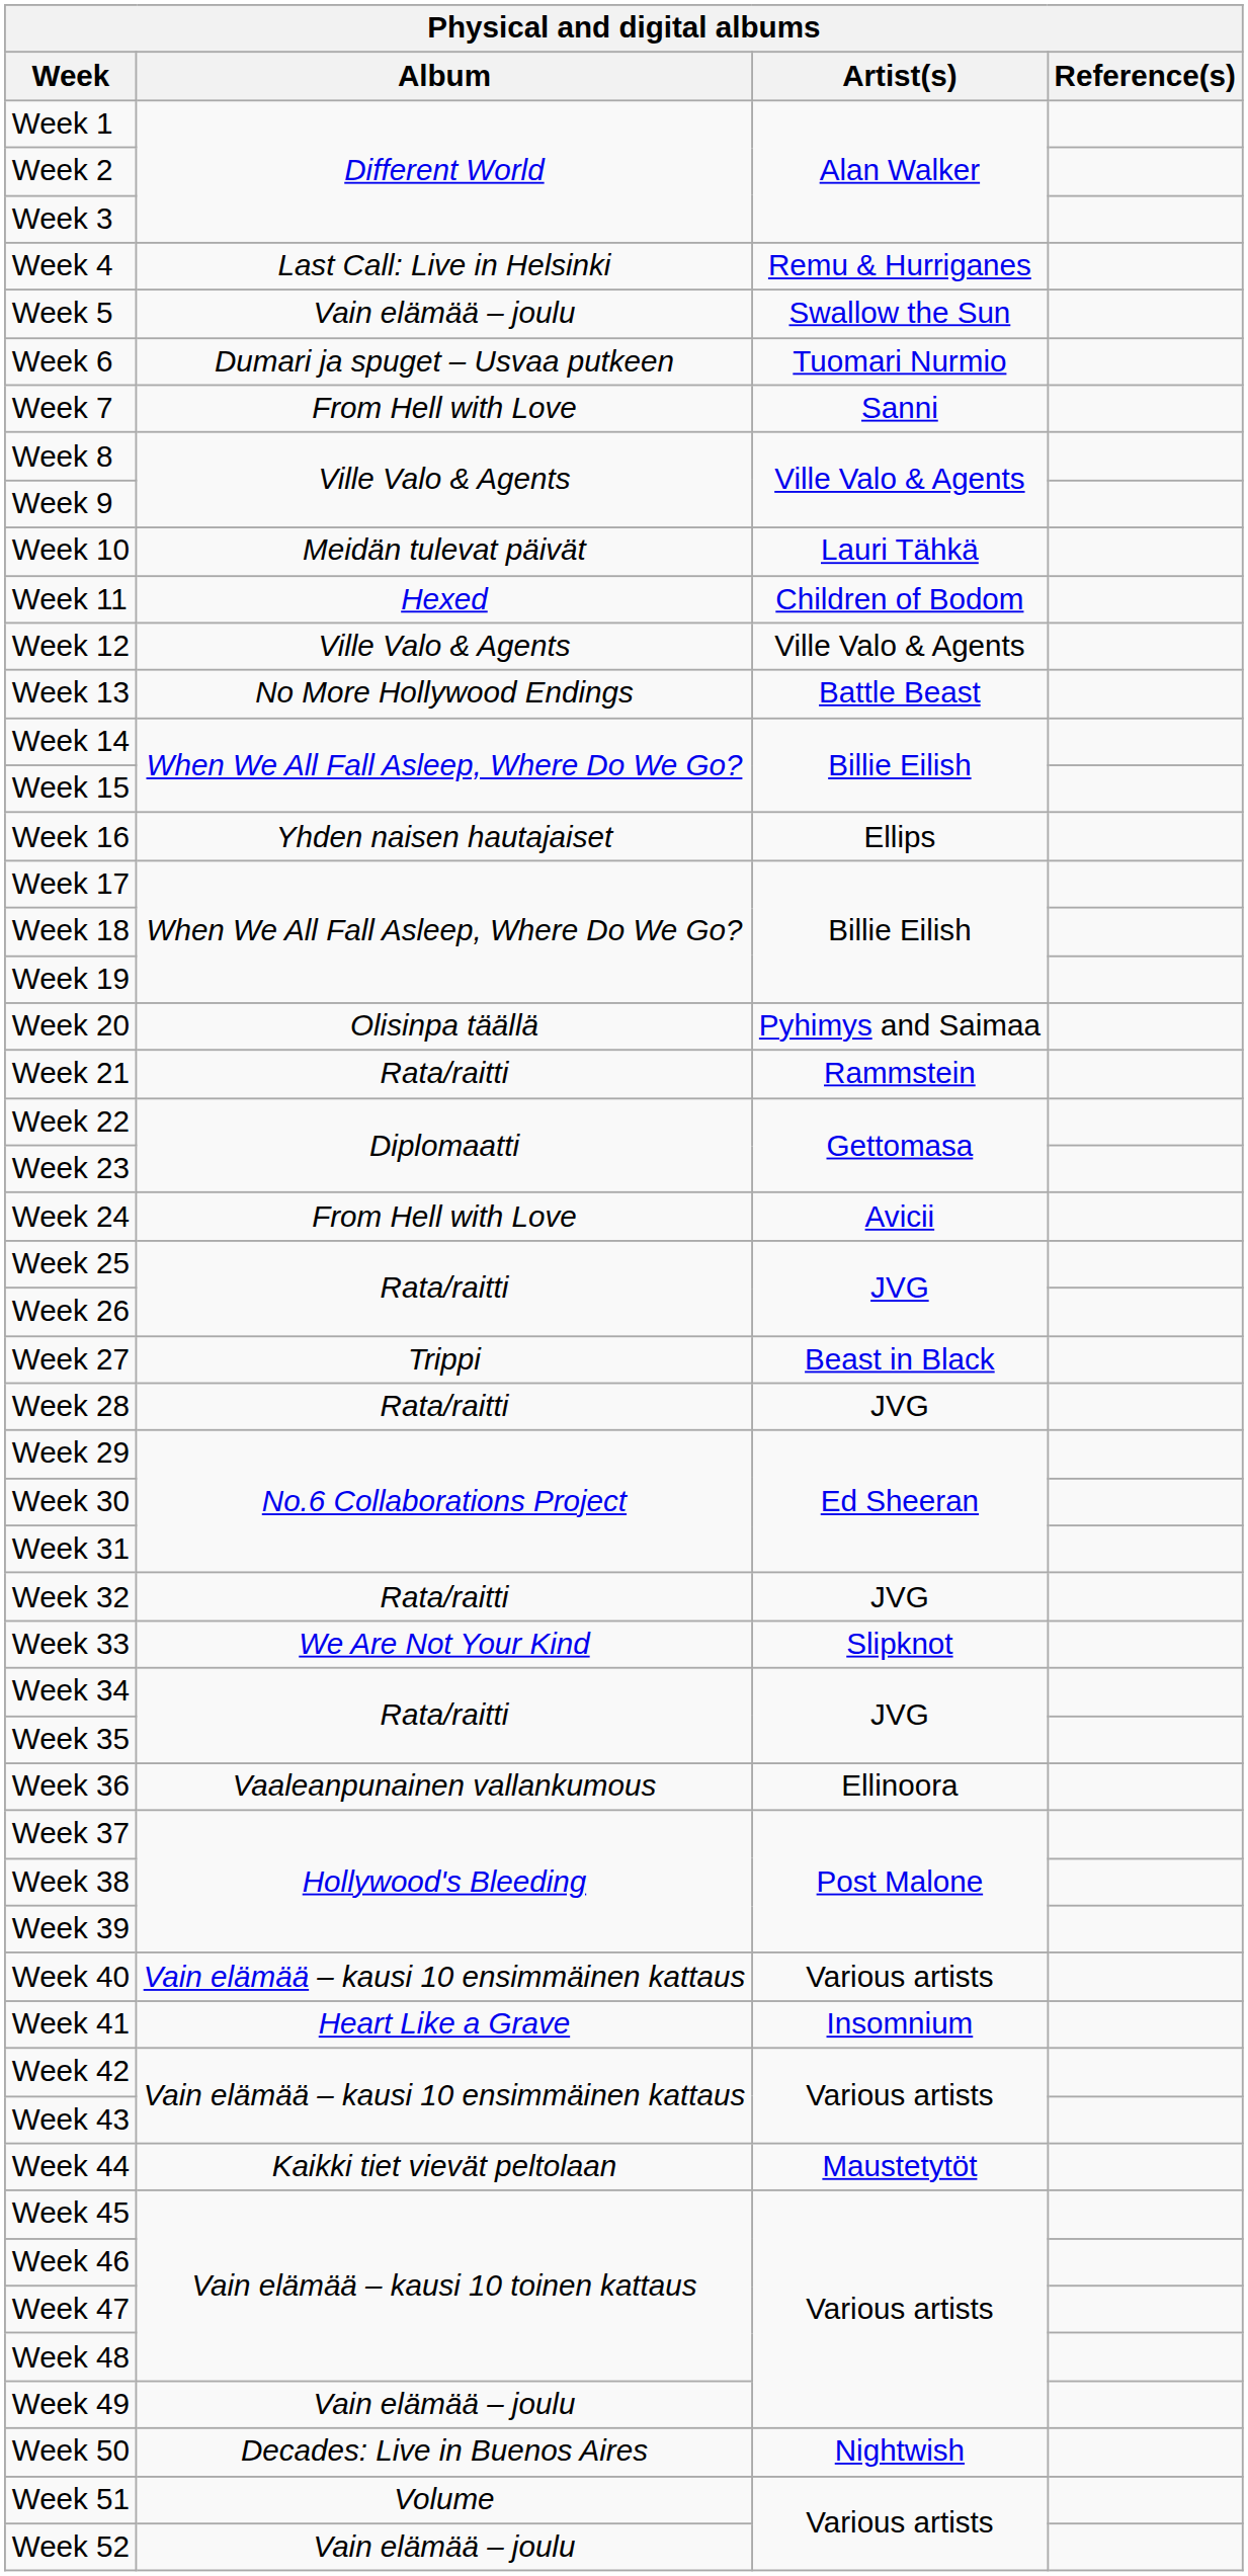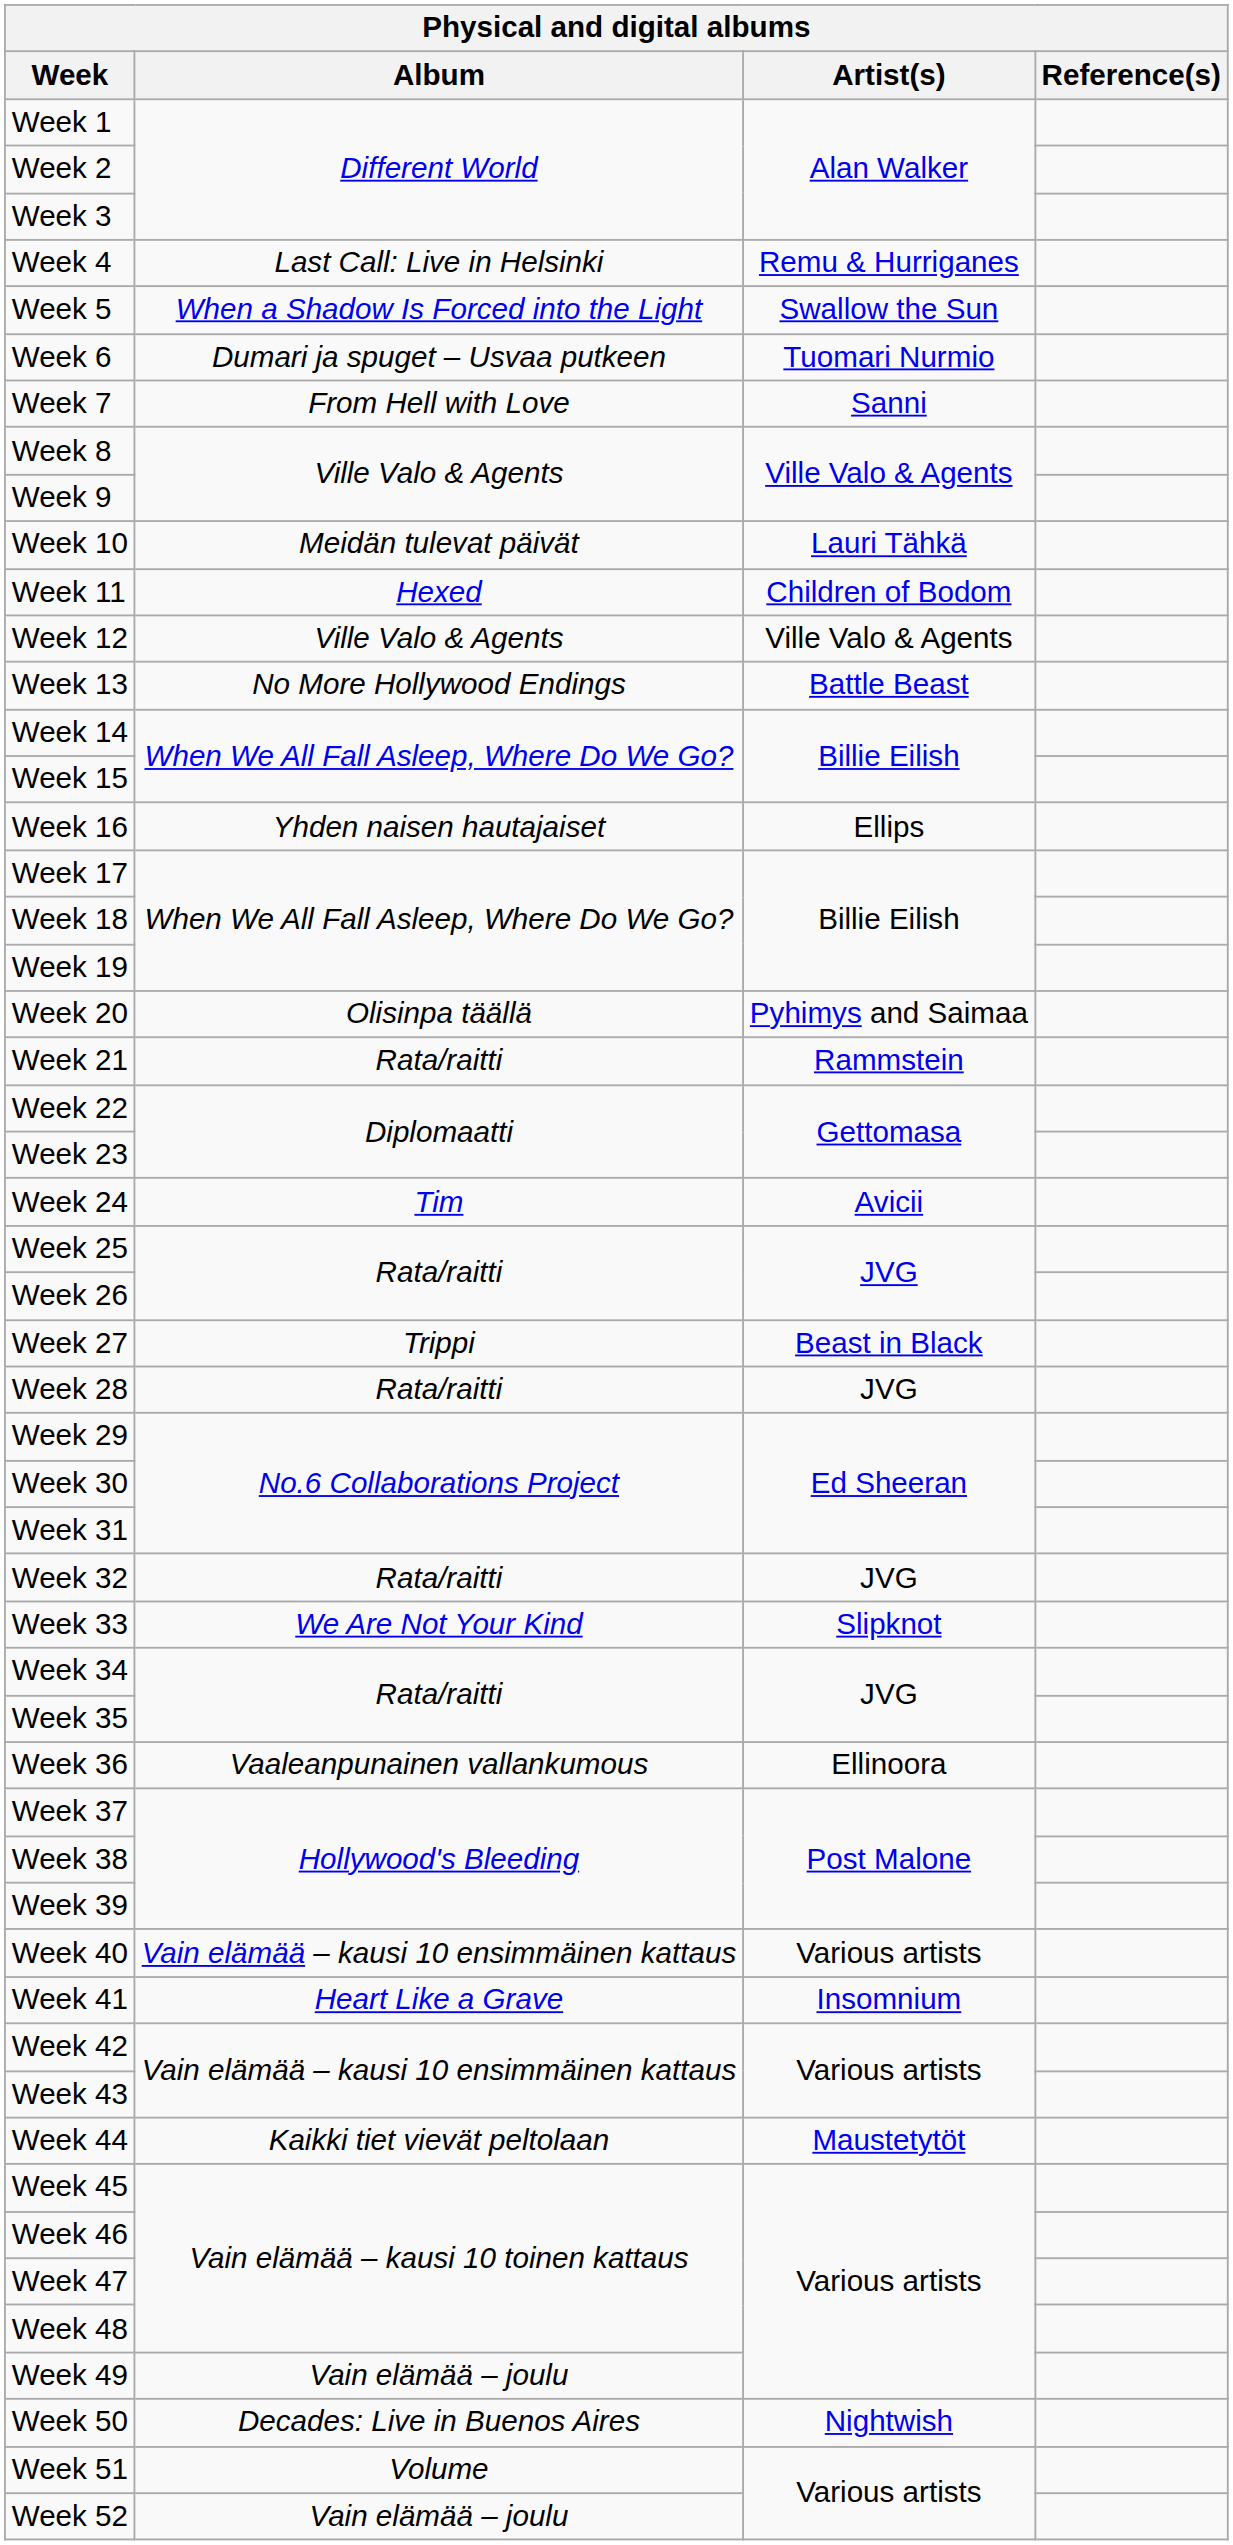Week 5 | Album: Vain elämää – joulu -> When a Shadow Is Forced into the Light
Week 24 | Album: From Hell with Love -> Tim
